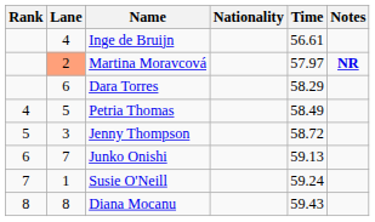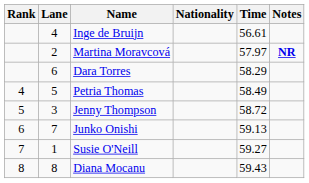Martina Moravcová | Lane: lightsalmon background -> no background
Susie O'Neill | Time: 59.24 -> 59.27
